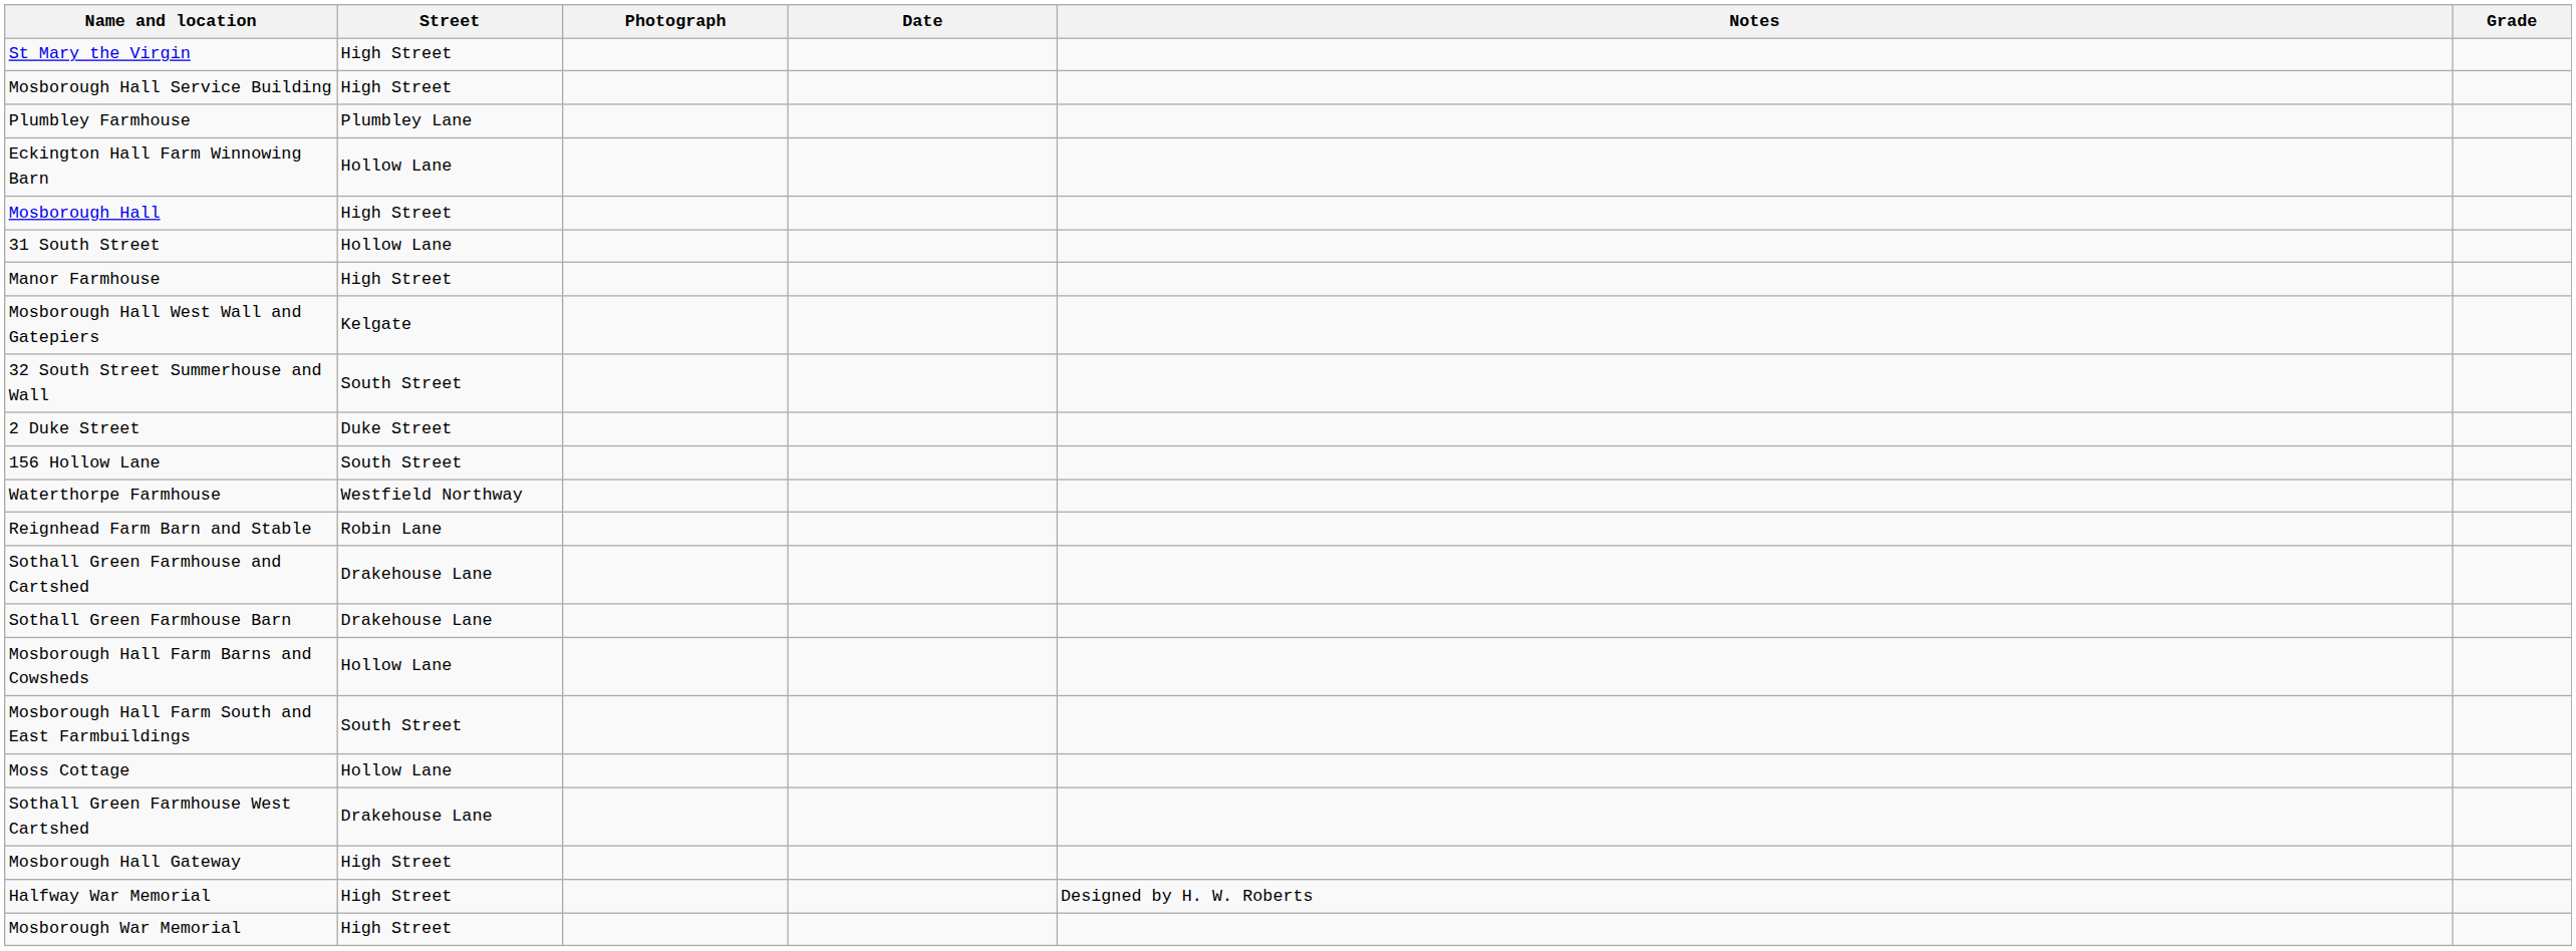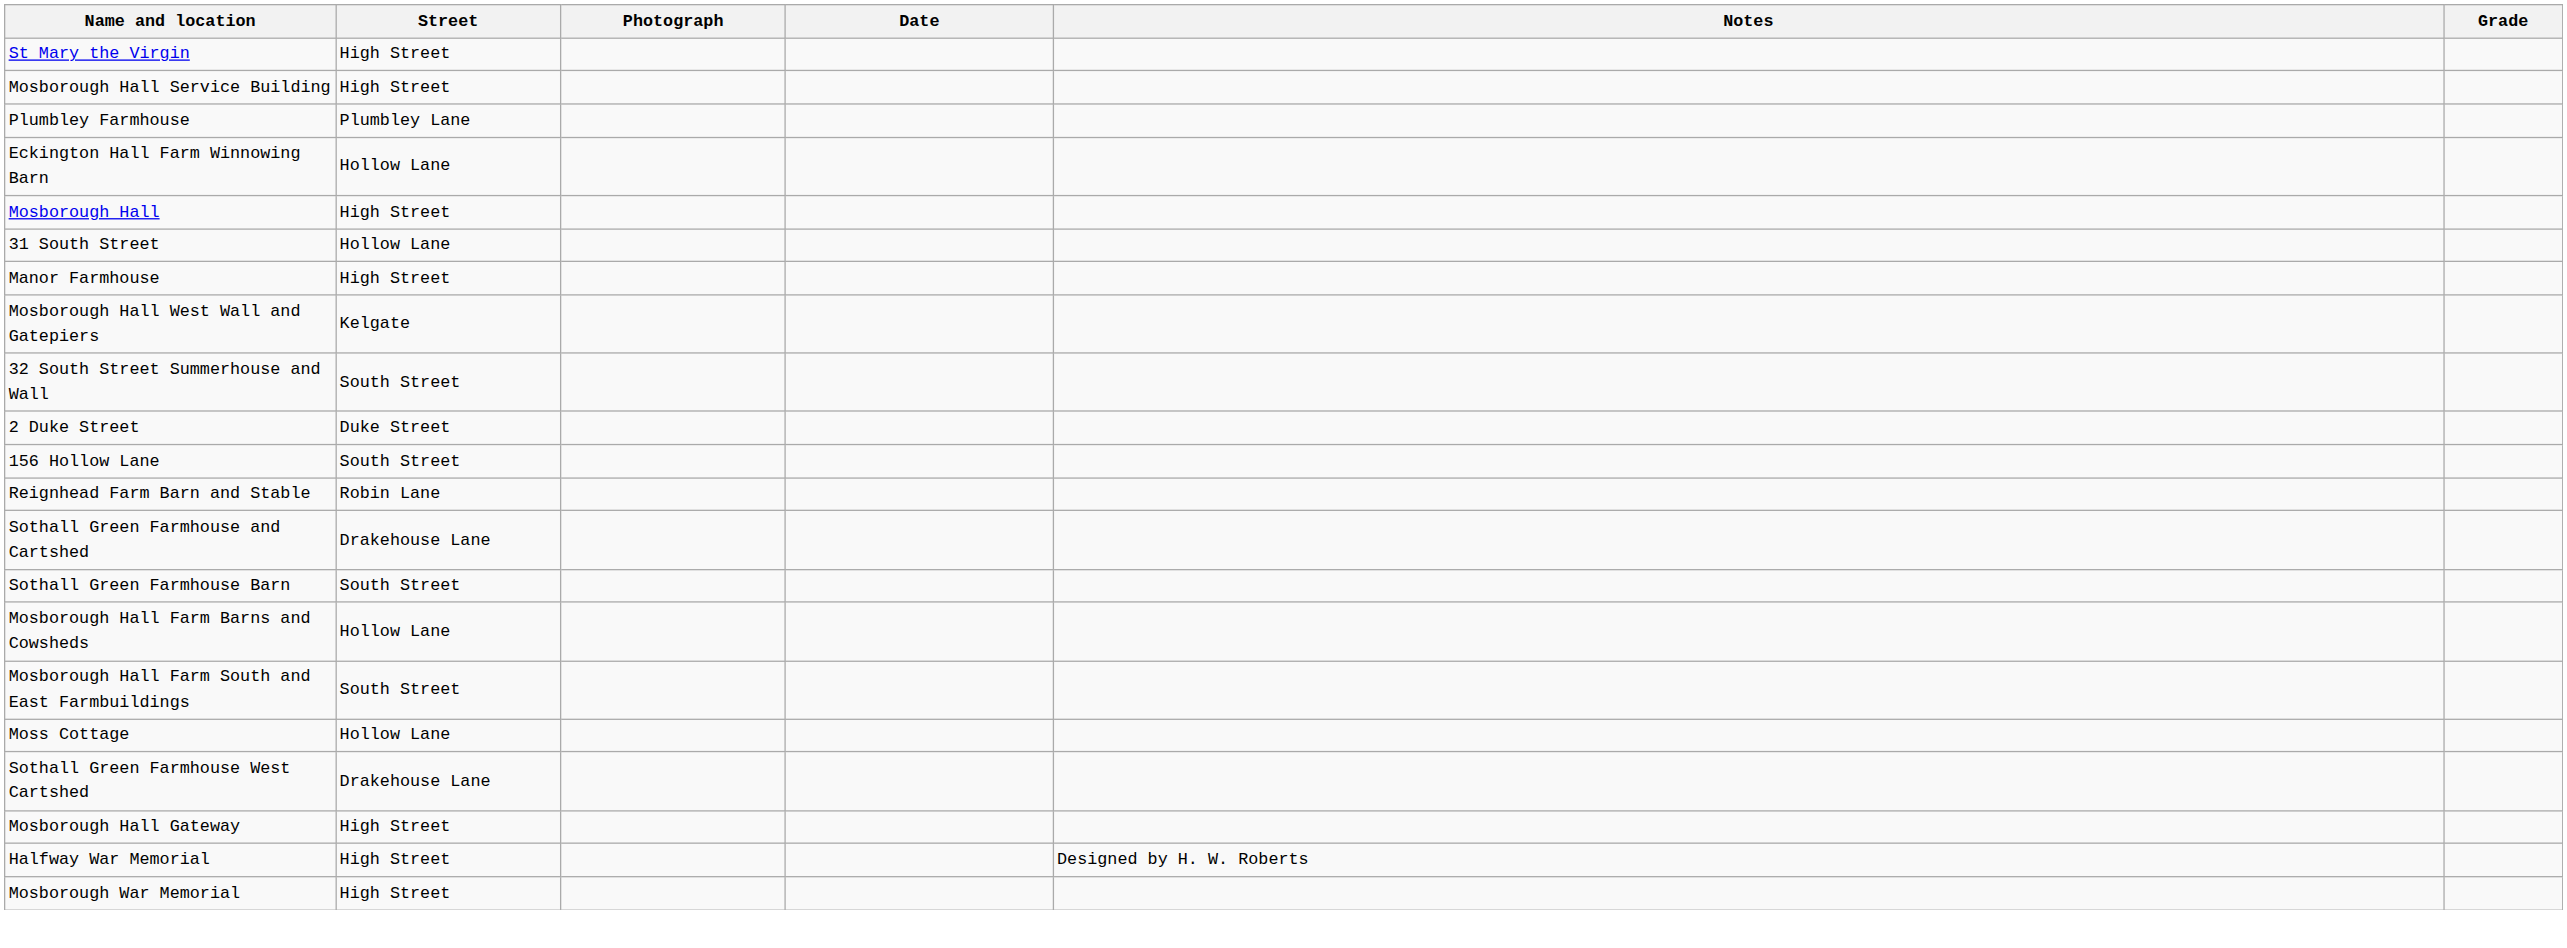- row: Waterthorpe Farmhouse | Westfield Northway
Sothall Green Farmhouse Barn | Street: Drakehouse Lane -> South Street
